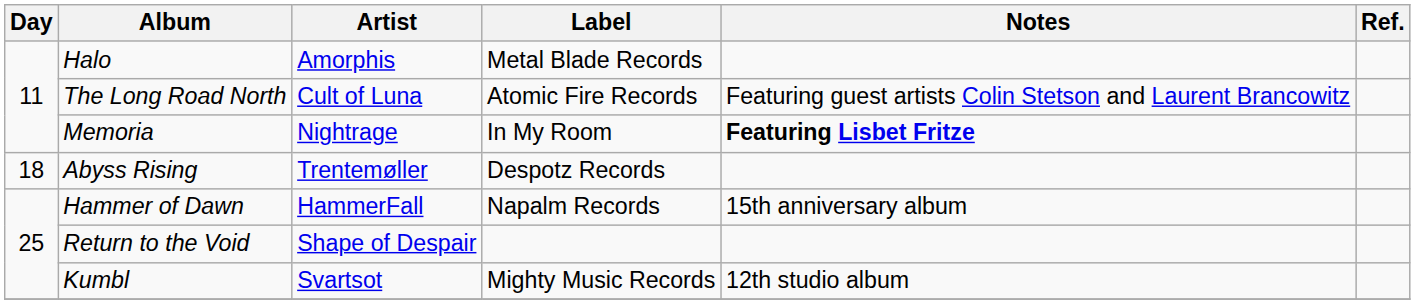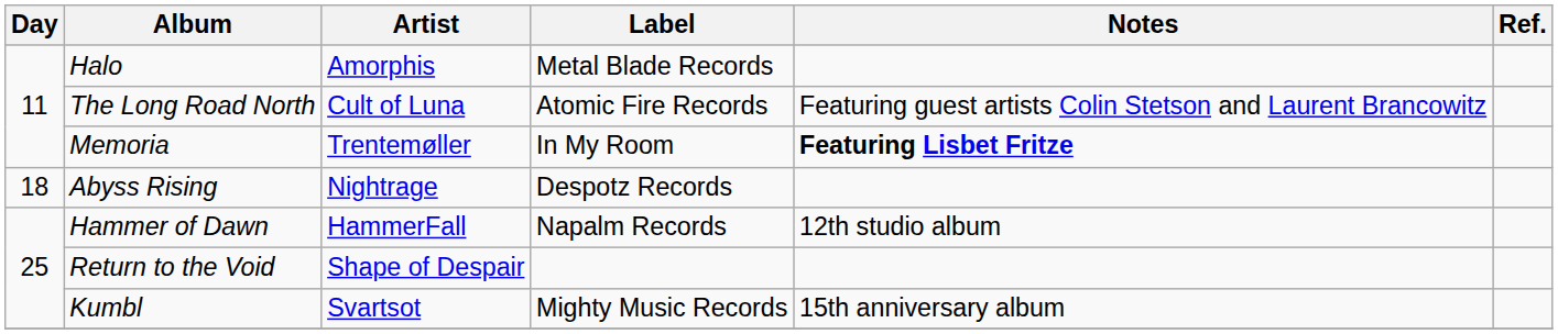Memoria | Artist: Nightrage -> Trentemøller
Abyss Rising | Artist: Trentemøller -> Nightrage
Hammer of Dawn | Notes: 15th anniversary album -> 12th studio album
Kumbl | Notes: 12th studio album -> 15th anniversary album
